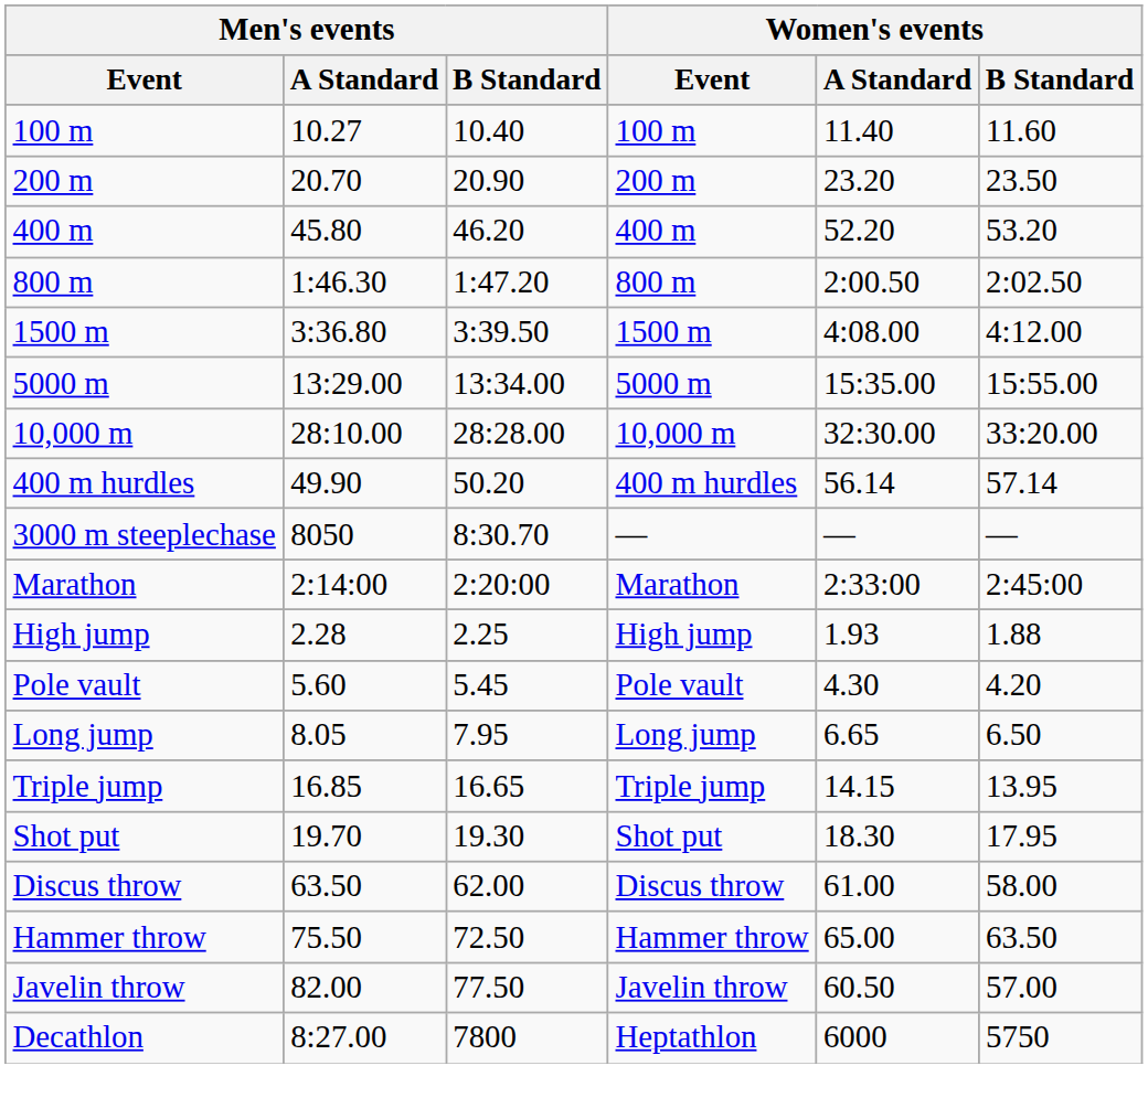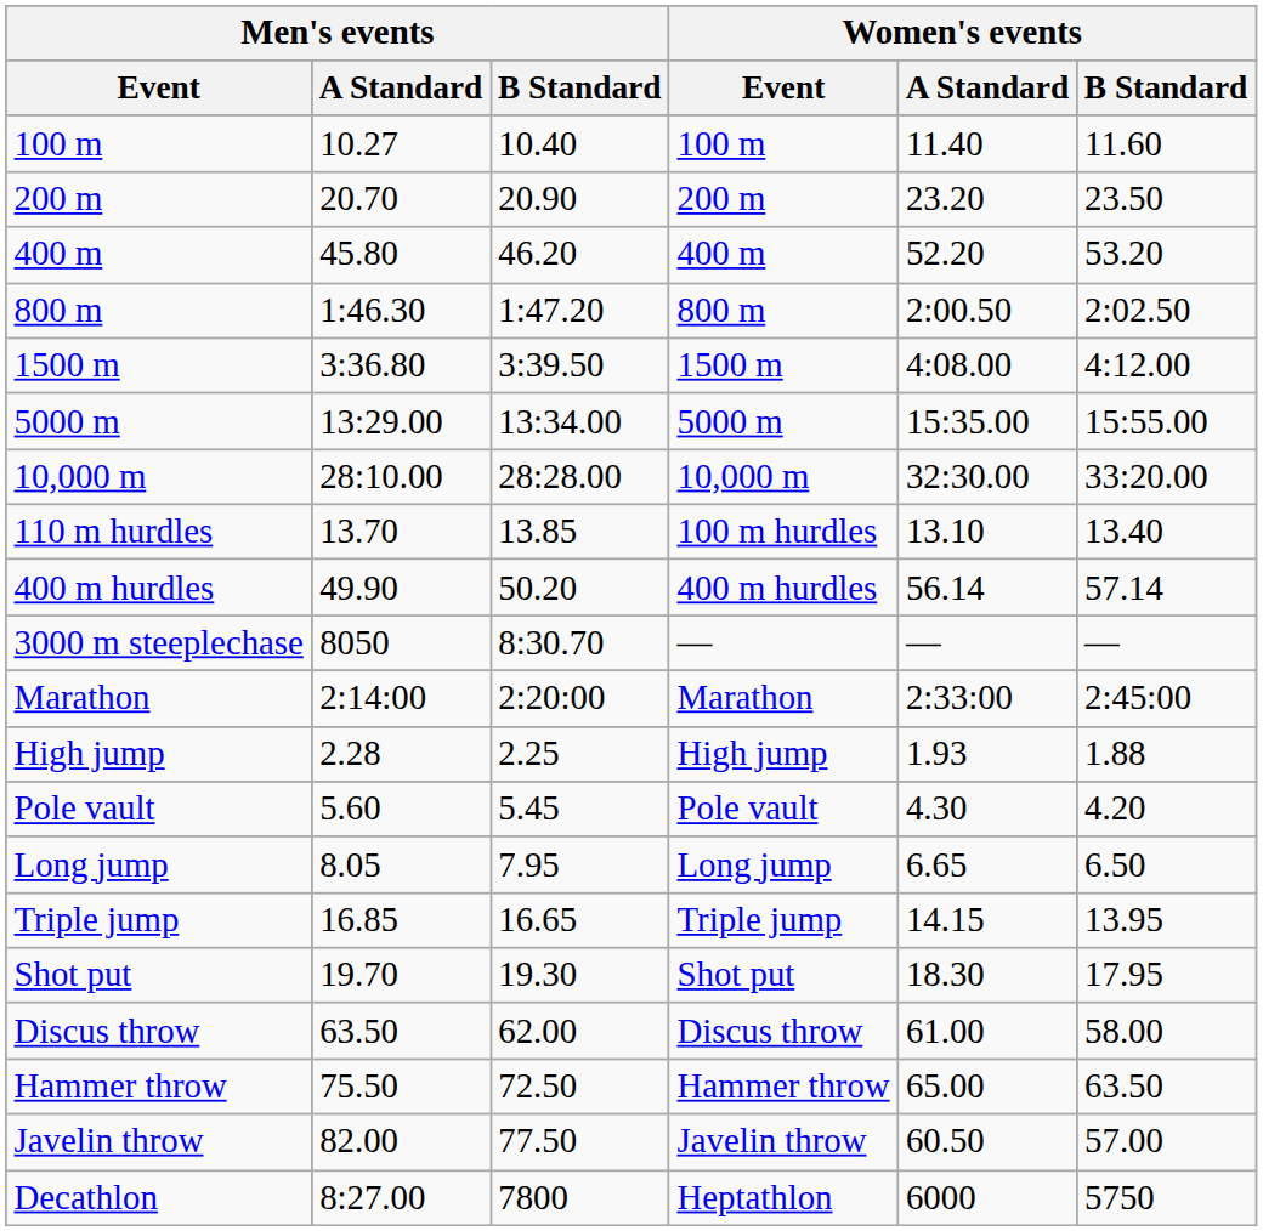+ row: 110 m hurdles | 13.70 | 13.85 | 100 m hurdles | 13.10 | 13.40
